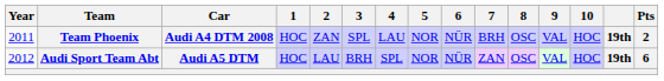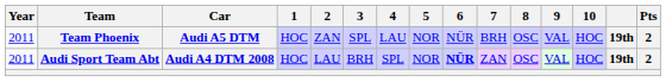Team Phoenix | Car: Audi A4 DTM 2008 -> Audi A5 DTM
Audi Sport Team Abt | Year: 2012 -> 2011
Audi Sport Team Abt | Car: Audi A5 DTM -> Audi A4 DTM 2008
Audi Sport Team Abt | 6: normal -> bold
Audi Sport Team Abt | Pts: 6 -> 2
